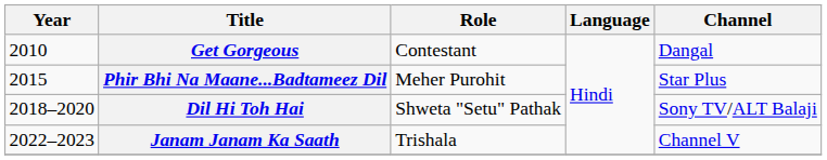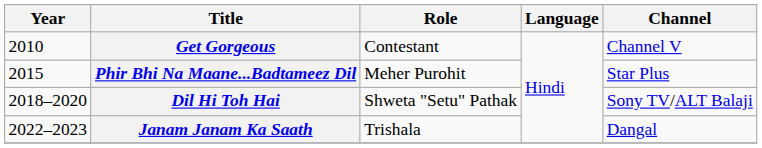Get Gorgeous | Channel: Dangal -> Channel V
Janam Janam Ka Saath | Channel: Channel V -> Dangal
